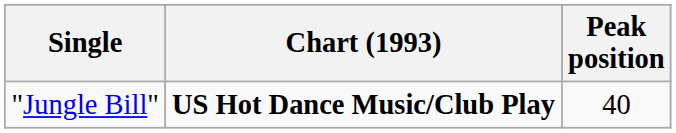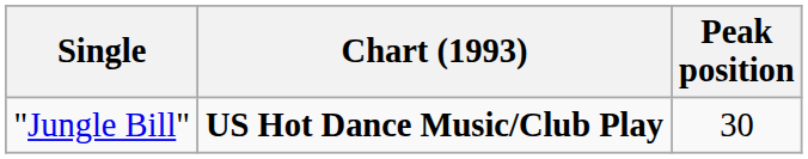"Jungle Bill" | Peak position: 40 -> 30
